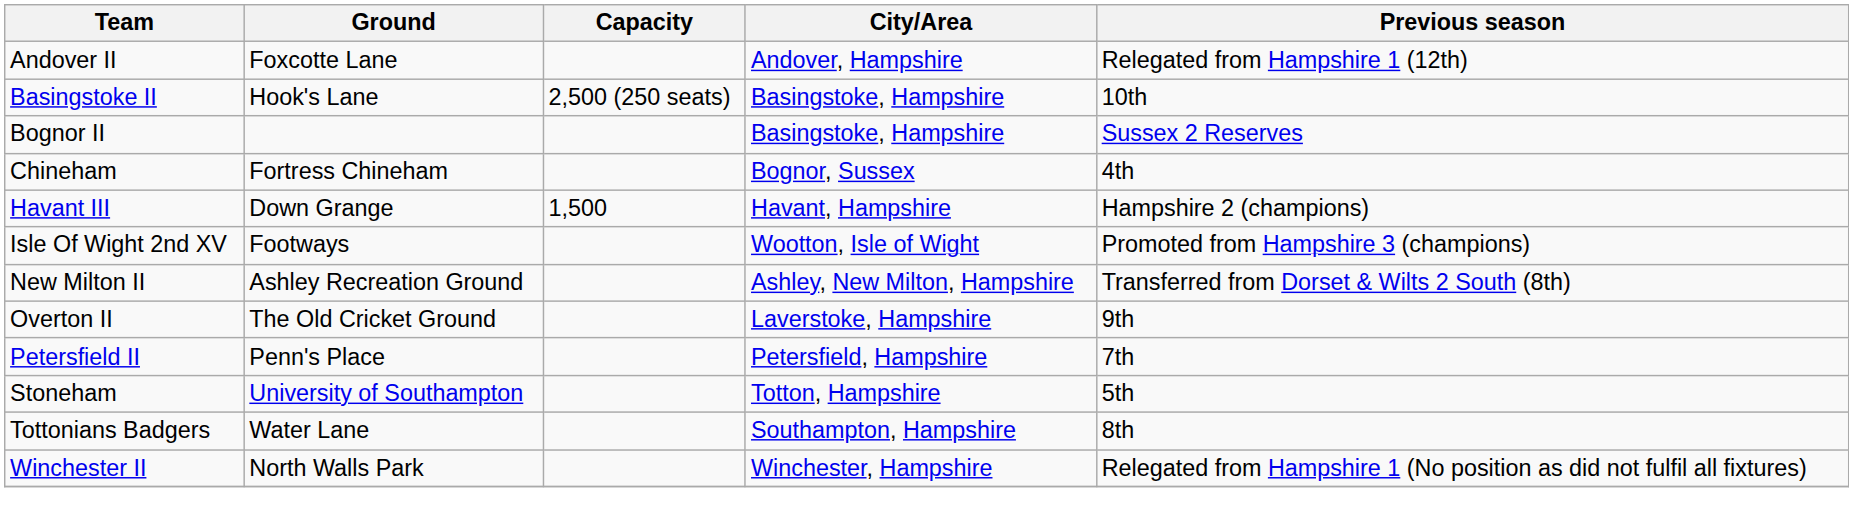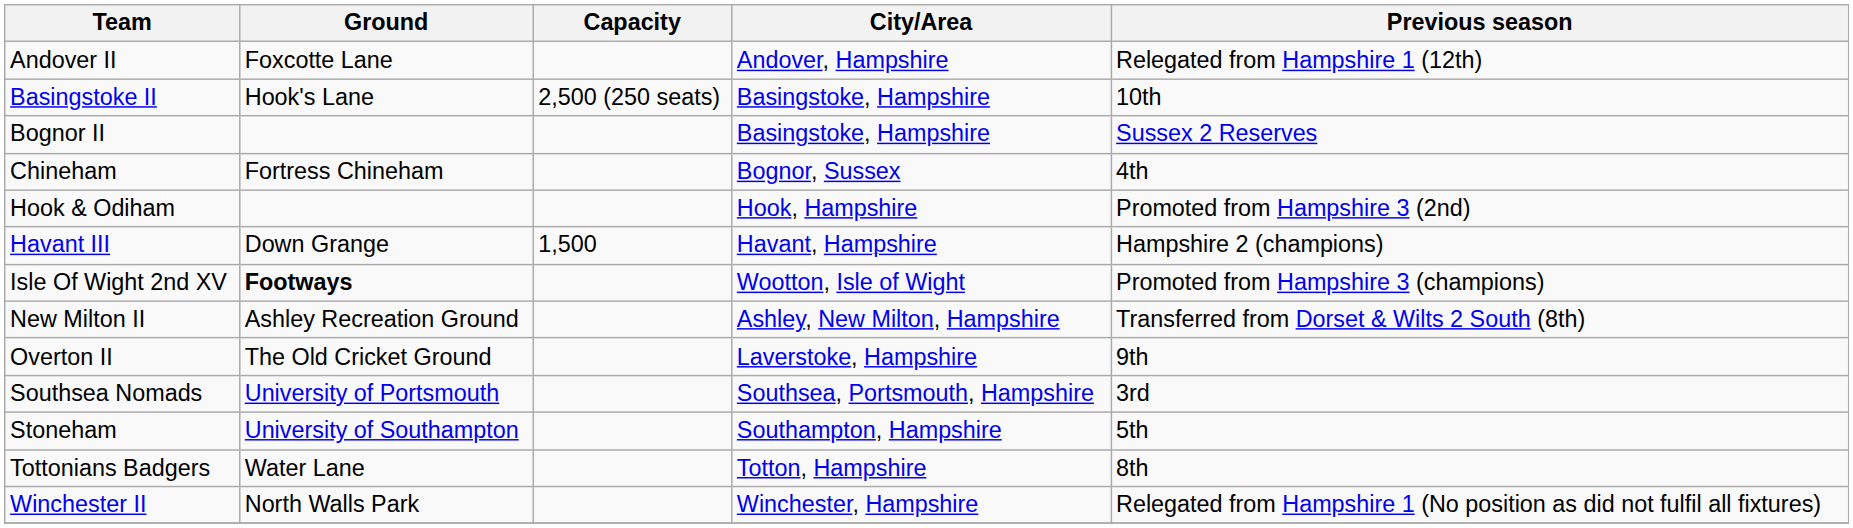+ row: Hook & Odiham | Hook, Hampshire | Promoted from Hampshire 3 (2nd)
Isle Of Wight 2nd XV | Ground: normal -> bold
- row: Petersfield II | Penn's Place | Petersfield, Hampshire | 7th
+ row: Southsea Nomads | University of Portsmouth | Southsea, Portsmouth, Hampshire | 3rd
Stoneham | City/Area: Totton, Hampshire -> Southampton, Hampshire
Tottonians Badgers | City/Area: Southampton, Hampshire -> Totton, Hampshire
